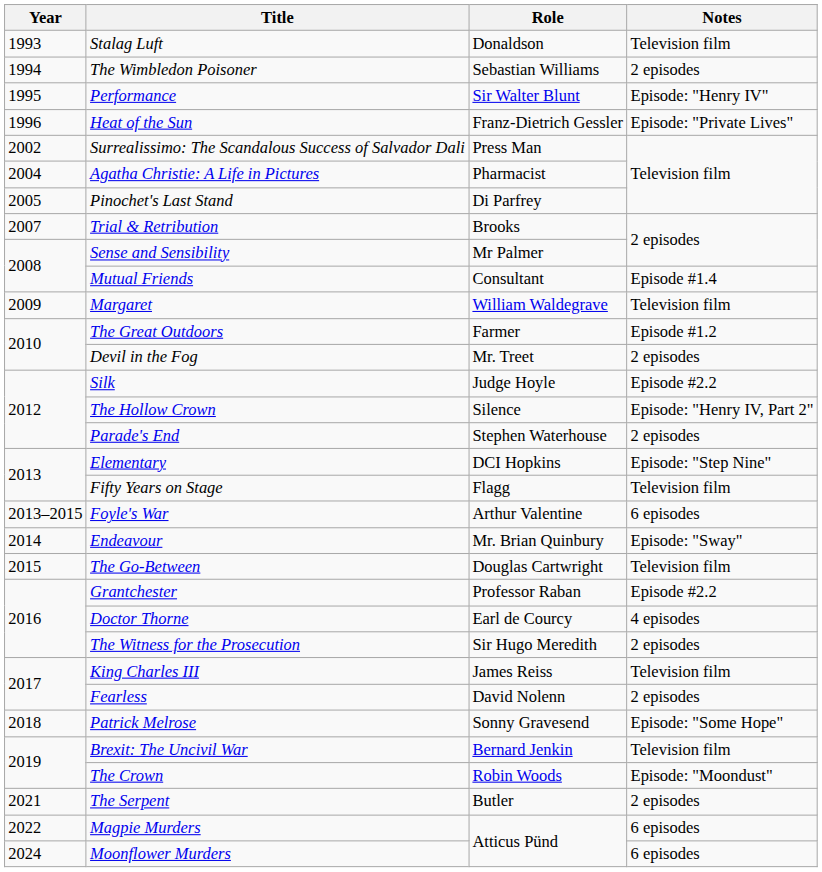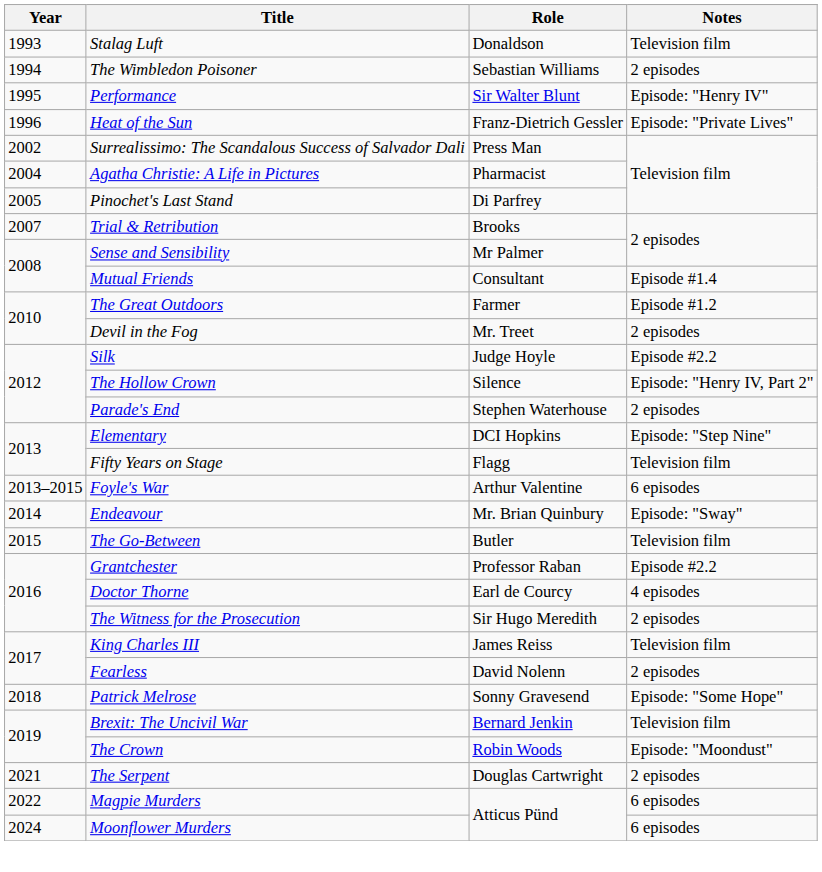- row: 2009 | Margaret | William Waldegrave | Television film
The Go-Between | Role: Douglas Cartwright -> Butler
The Serpent | Role: Butler -> Douglas Cartwright
